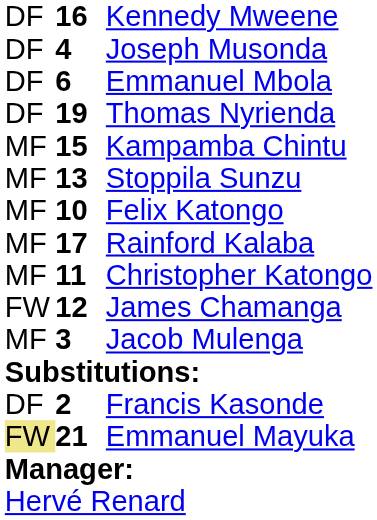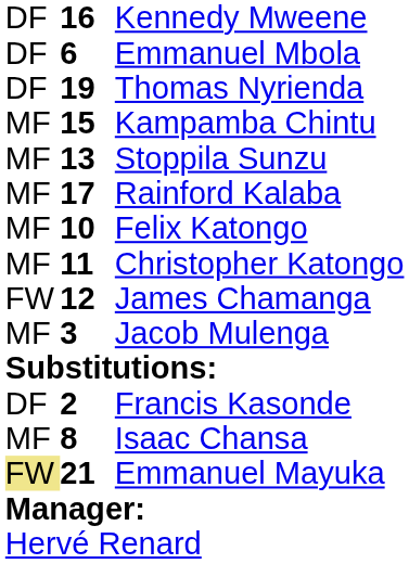- row: DF | 4 | Joseph Musonda
rows swapped: Felix Katongo <-> Rainford Kalaba
+ row: MF | 8 | Isaac Chansa
